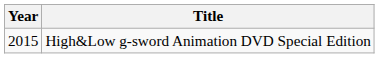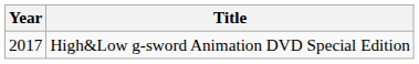High&Low g-sword Animation DVD Special Edition | Year: 2015 -> 2017
